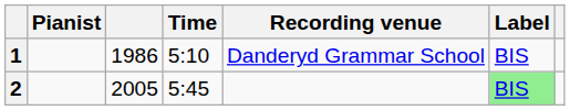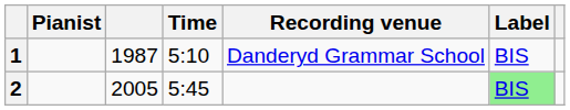1 | column 3: 1986 -> 1987
